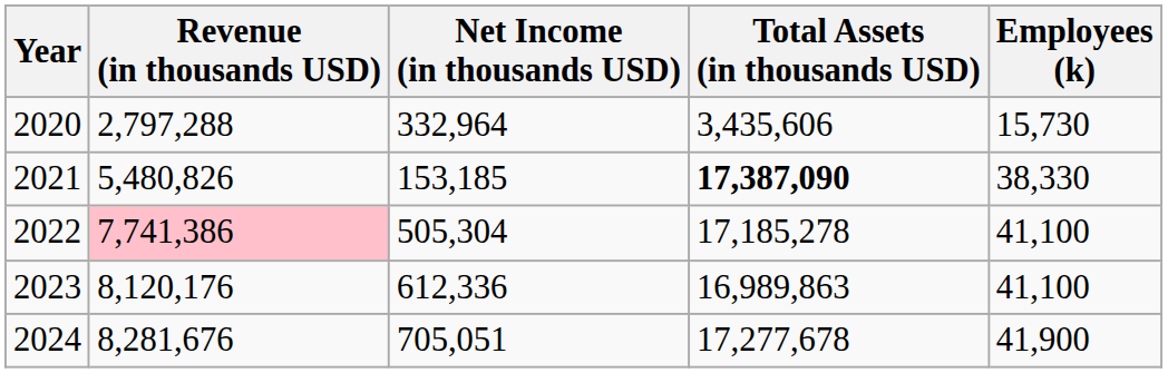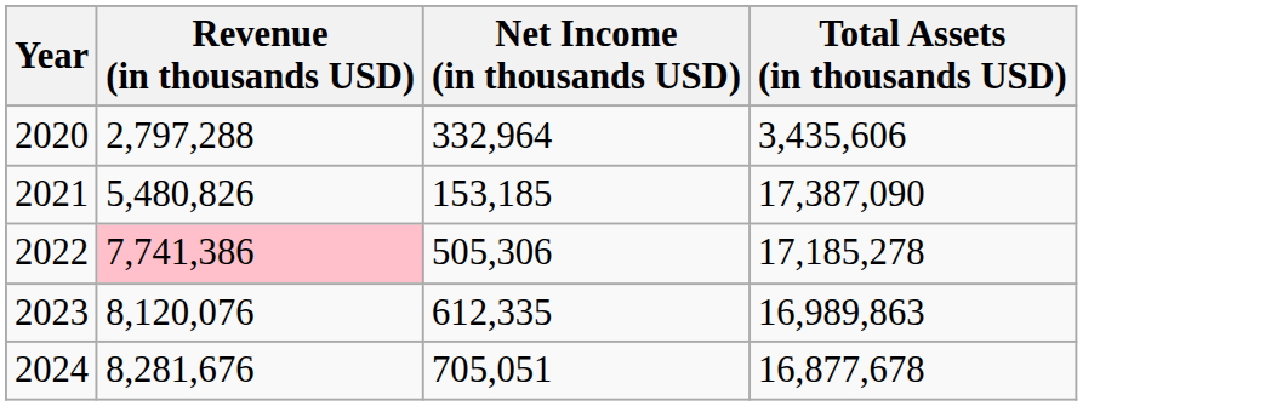- column: Employees (k) | 15,730 | 38,330 | 41,100 | 41,100 | 41,900
2021 | Total Assets (in thousands USD): bold -> normal
2022 | Net Income (in thousands USD): 505,304 -> 505,306
2023 | Revenue (in thousands USD): 8,120,176 -> 8,120,076
2023 | Net Income (in thousands USD): 612,336 -> 612,335
2024 | Total Assets (in thousands USD): 17,277,678 -> 16,877,678
